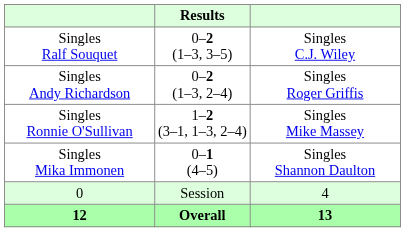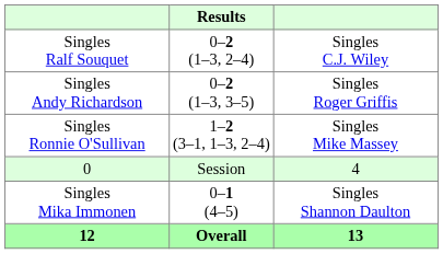Singles Ralf Souquet | Results: 0–2 (1–3, 3–5) -> 0–2 (1–3, 2–4)
Singles Andy Richardson | Results: 0–2 (1–3, 2–4) -> 0–2 (1–3, 3–5)
rows swapped: Singles Mika Immonen <-> 0
